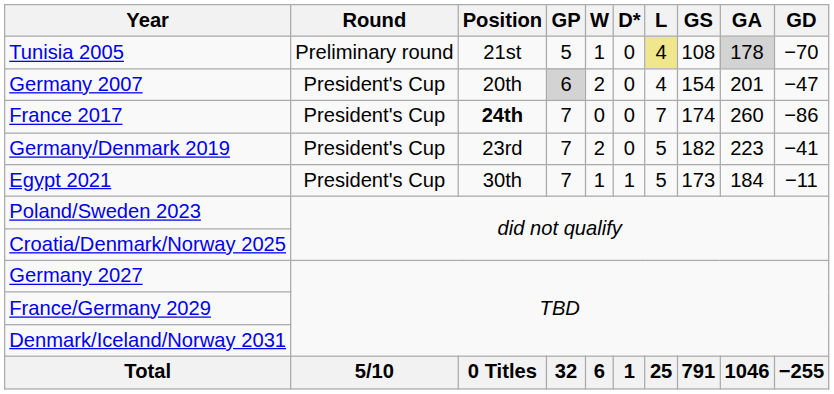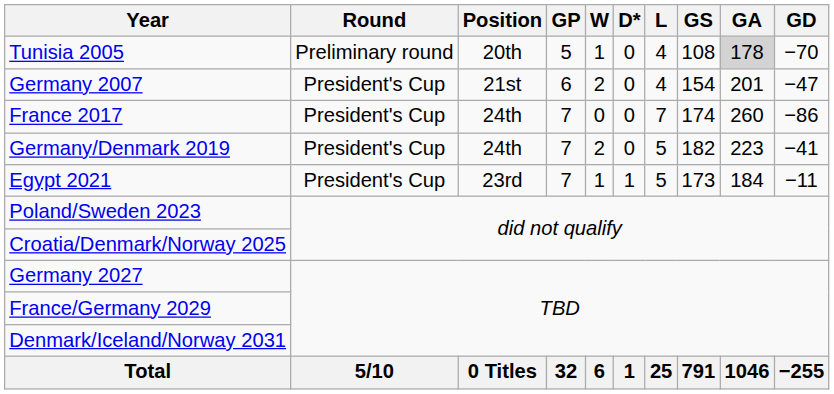Tunisia 2005 | Position: 21st -> 20th
Tunisia 2005 | L: khaki background -> no background
Germany 2007 | Position: 20th -> 21st
Germany 2007 | GP: lightgrey background -> no background
France 2017 | Position: bold -> normal
Germany/Denmark 2019 | Position: 23rd -> 24th
Egypt 2021 | Position: 30th -> 23rd
